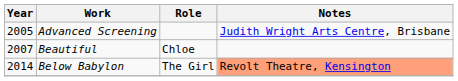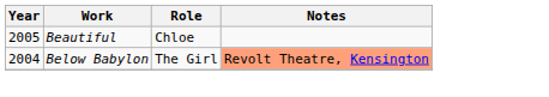- row: 2005 | Advanced Screening | Judith Wright Arts Centre, Brisbane
Beautiful | Year: 2007 -> 2005
Below Babylon | Year: 2014 -> 2004
